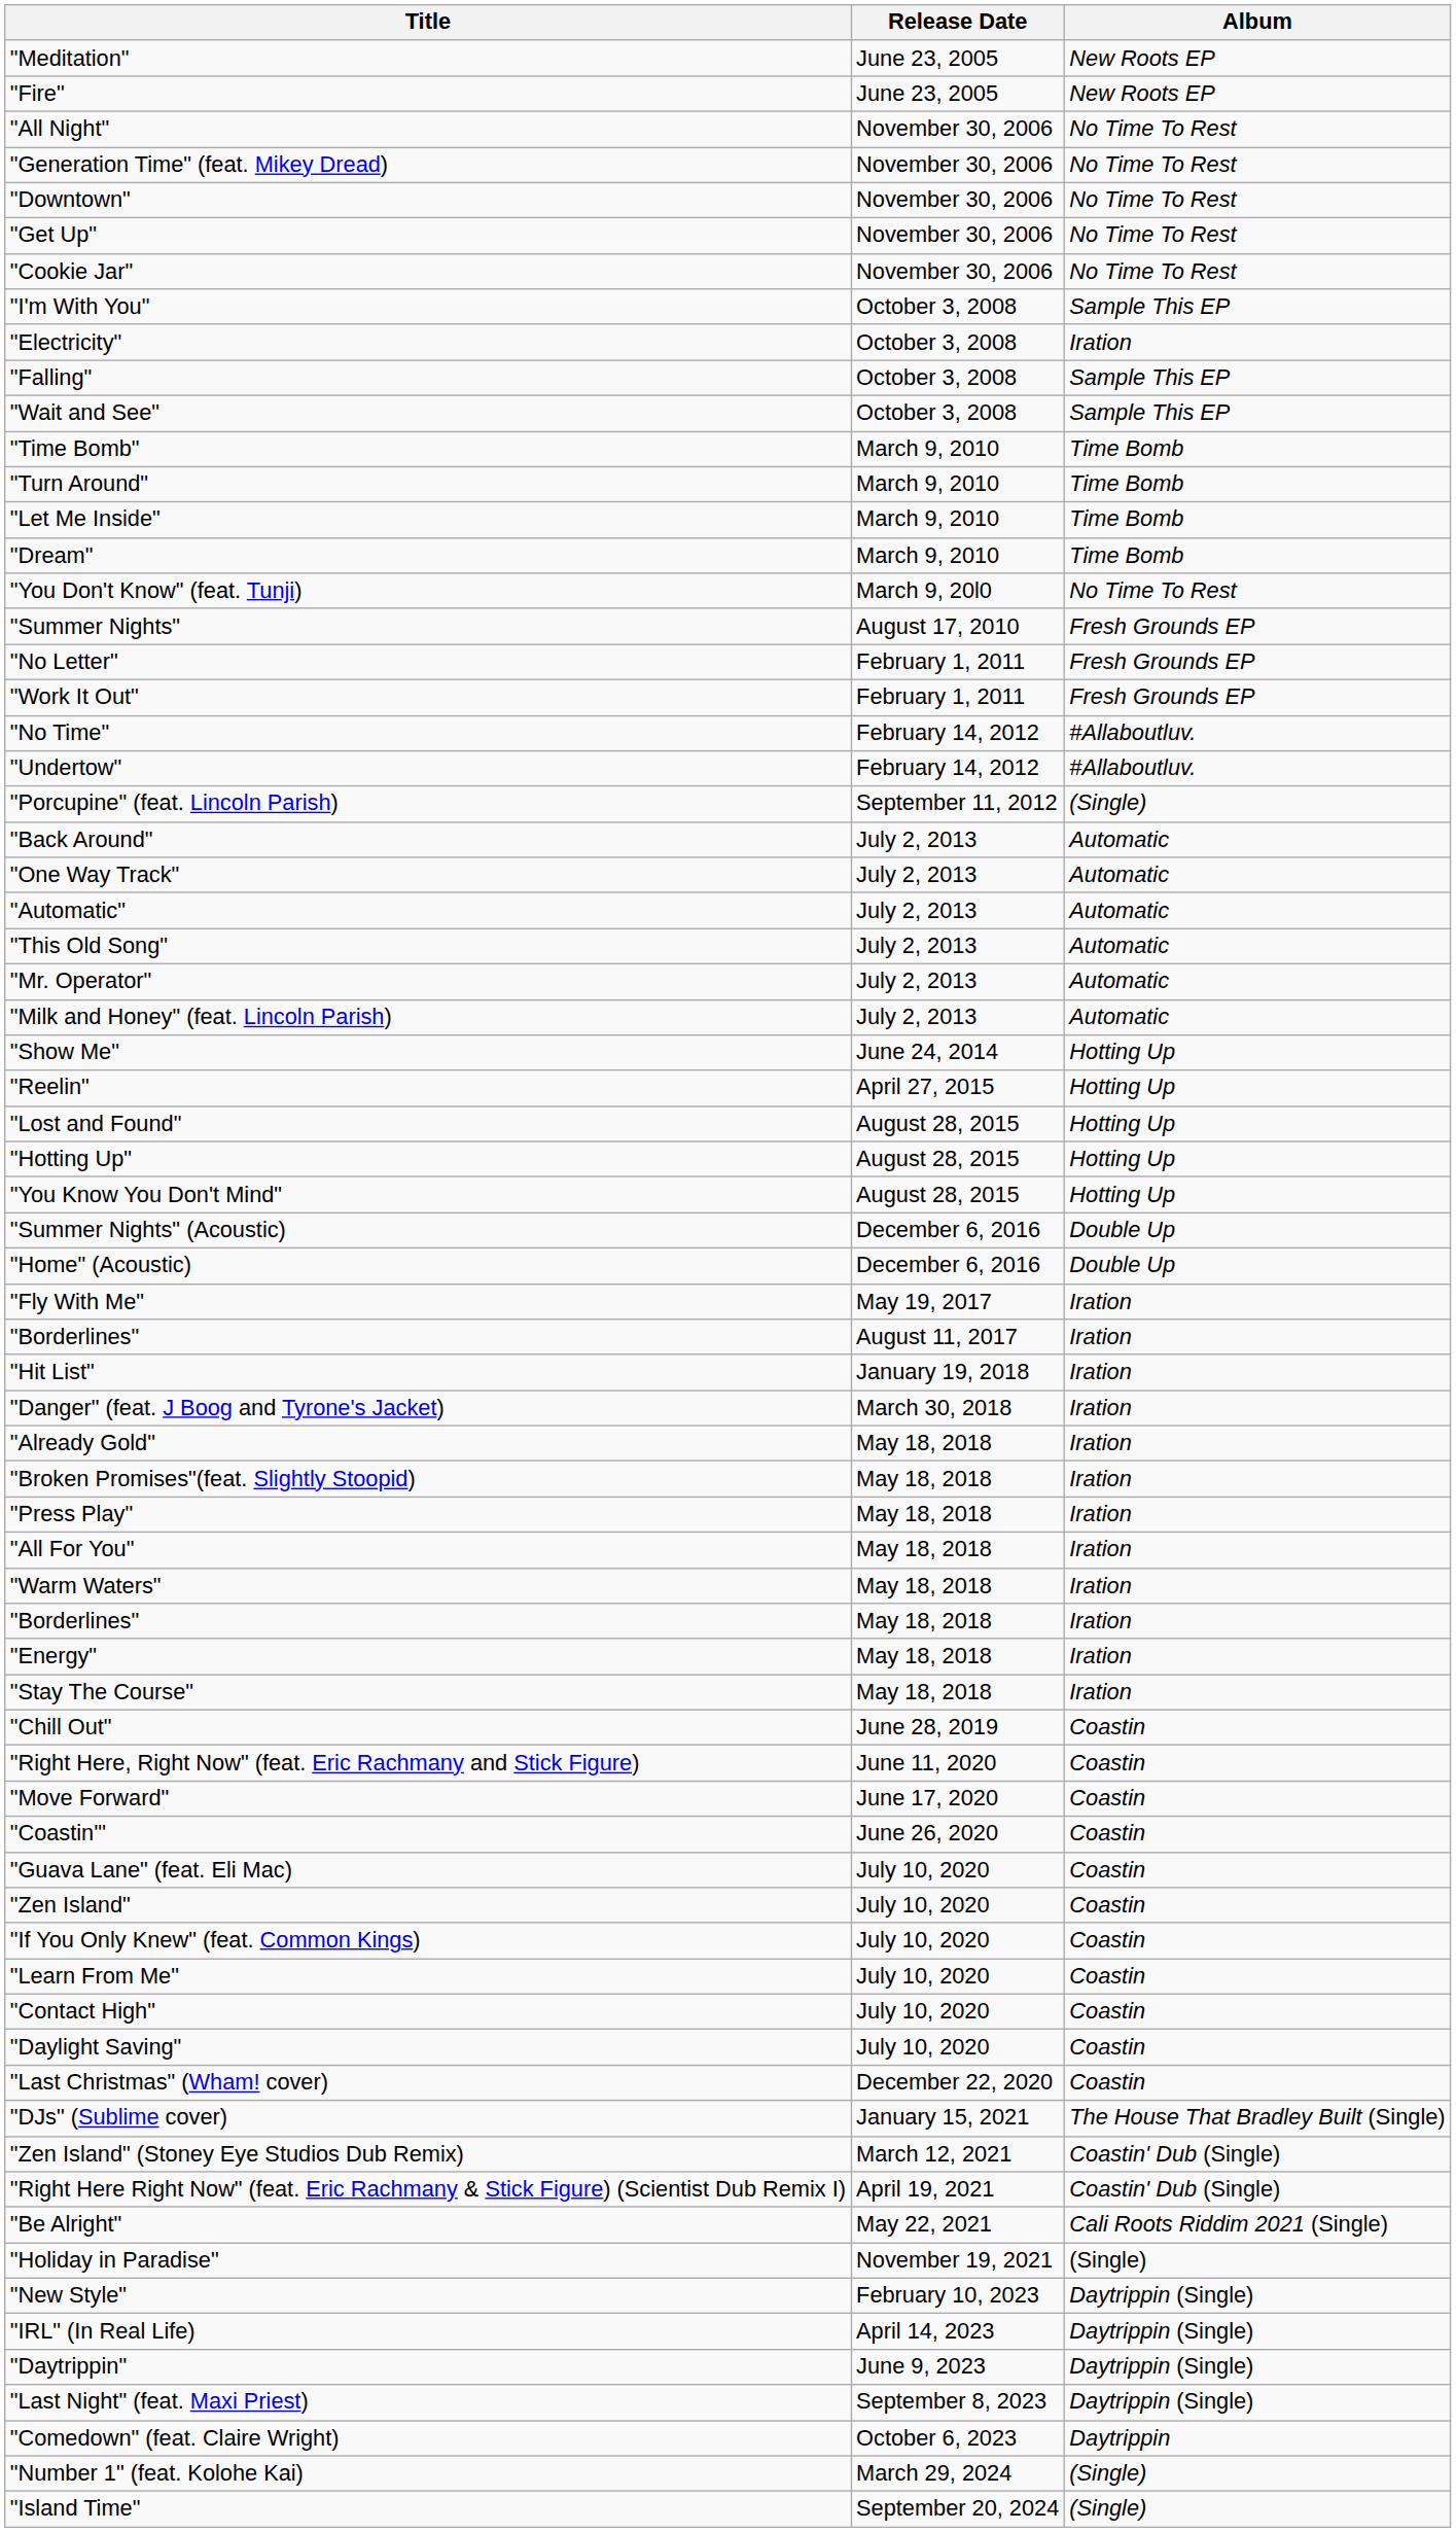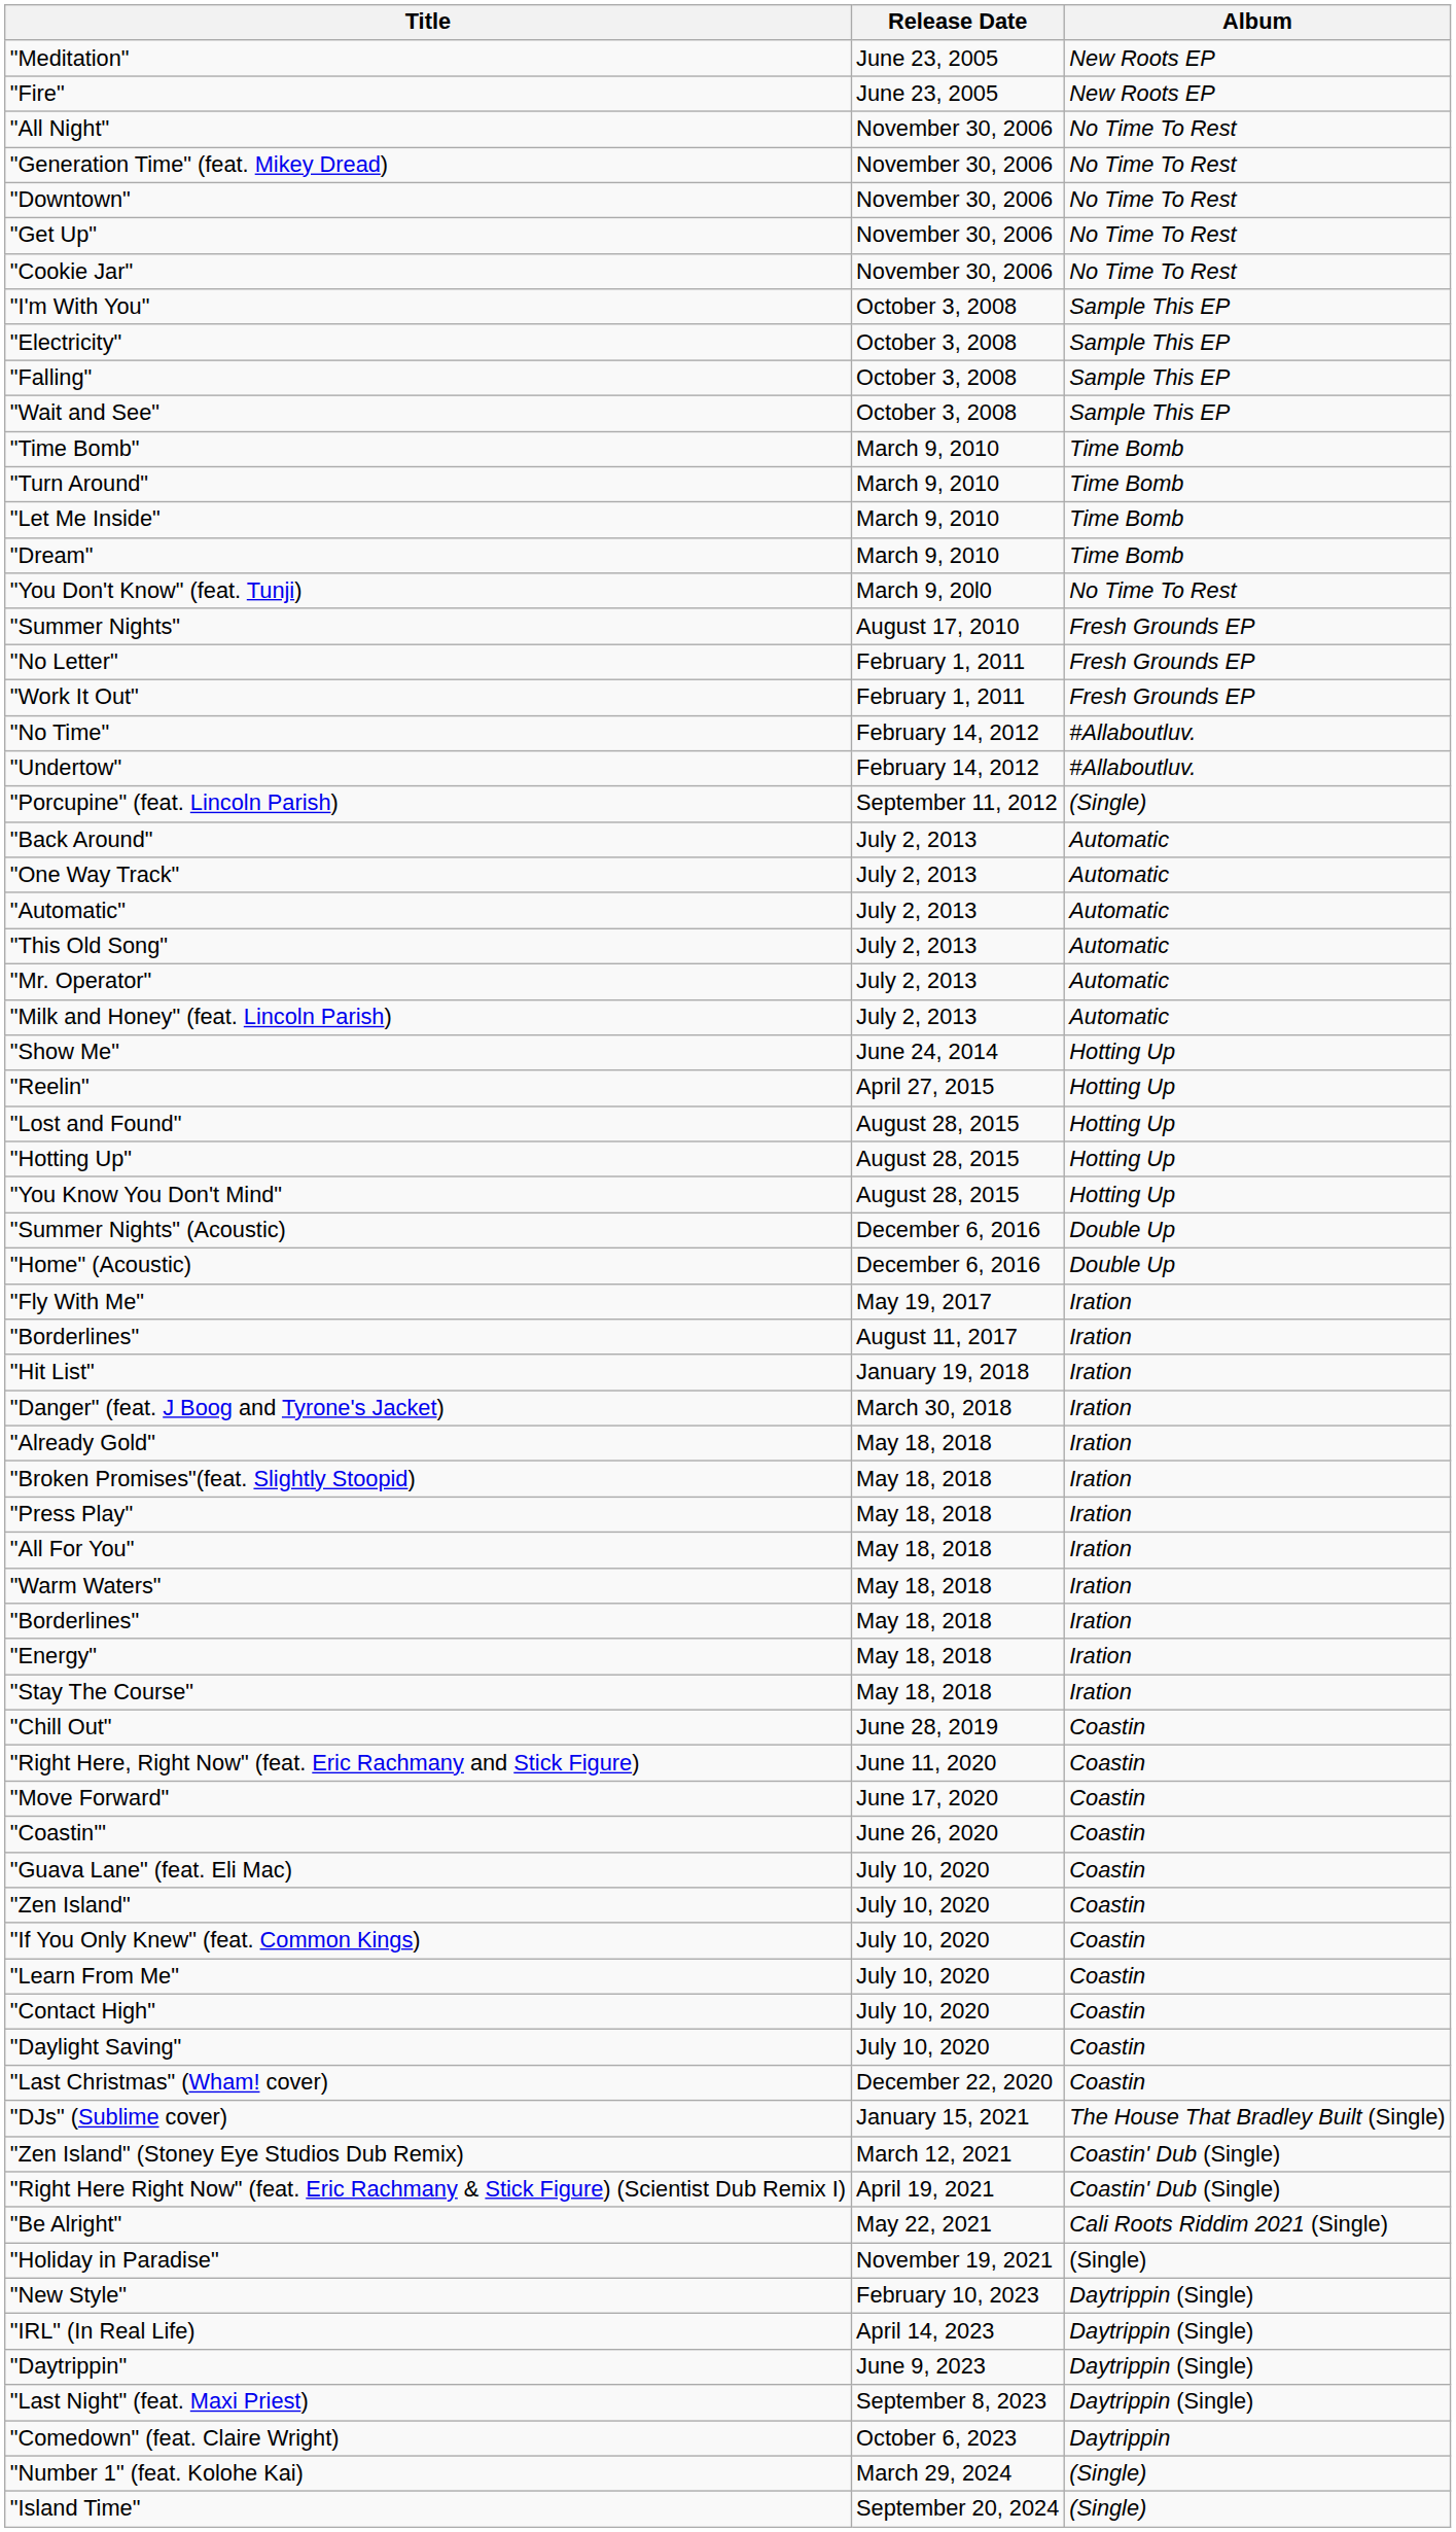"Electricity" | Album: Iration -> Sample This EP
